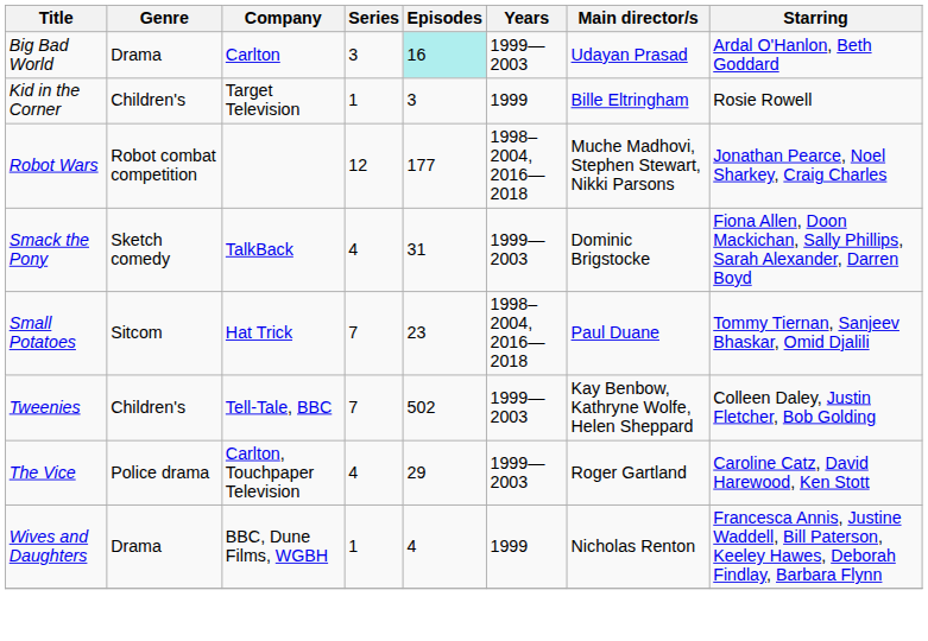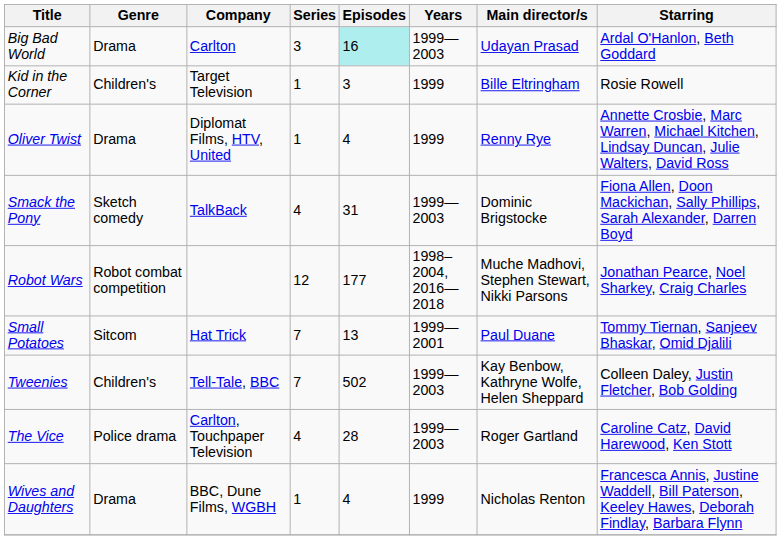+ row: Oliver Twist | Drama | Diplomat Films, HTV, United | 1 | 4 | 1999 | Renny Rye | Annette Crosbie, Marc Warren, Michael Kitchen, Lindsay Duncan, Julie Walters, David Ross
rows swapped: Robot Wars <-> Smack the Pony
Small Potatoes | Episodes: 23 -> 13
Small Potatoes | Years: 1998–2004, 2016—2018 -> 1999—2001
The Vice | Episodes: 29 -> 28
